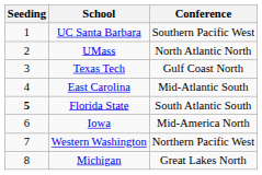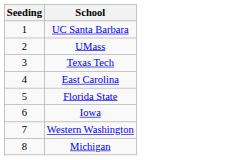- column: Conference | Southern Pacific West | North Atlantic North | Gulf Coast North | Mid-Atlantic South | South Atlantic South | Mid-America North | Northern Pacific West | Great Lakes North
Florida State | Seeding: bold -> normal
